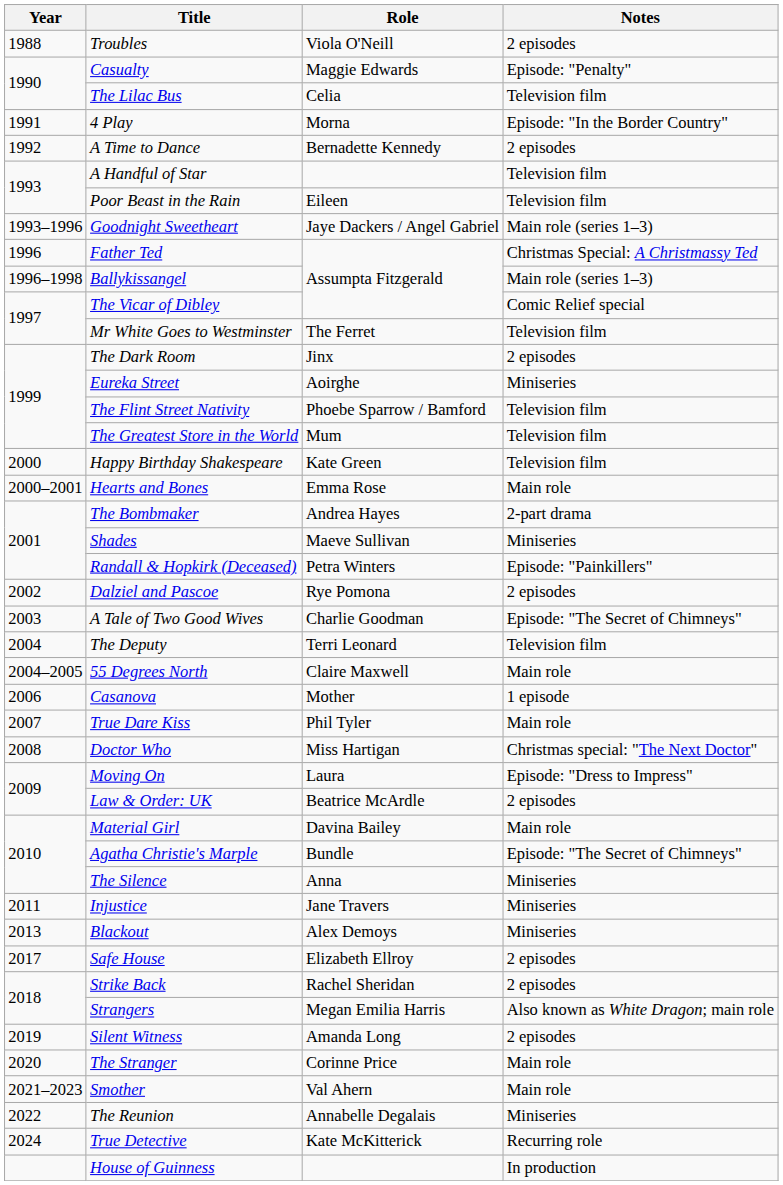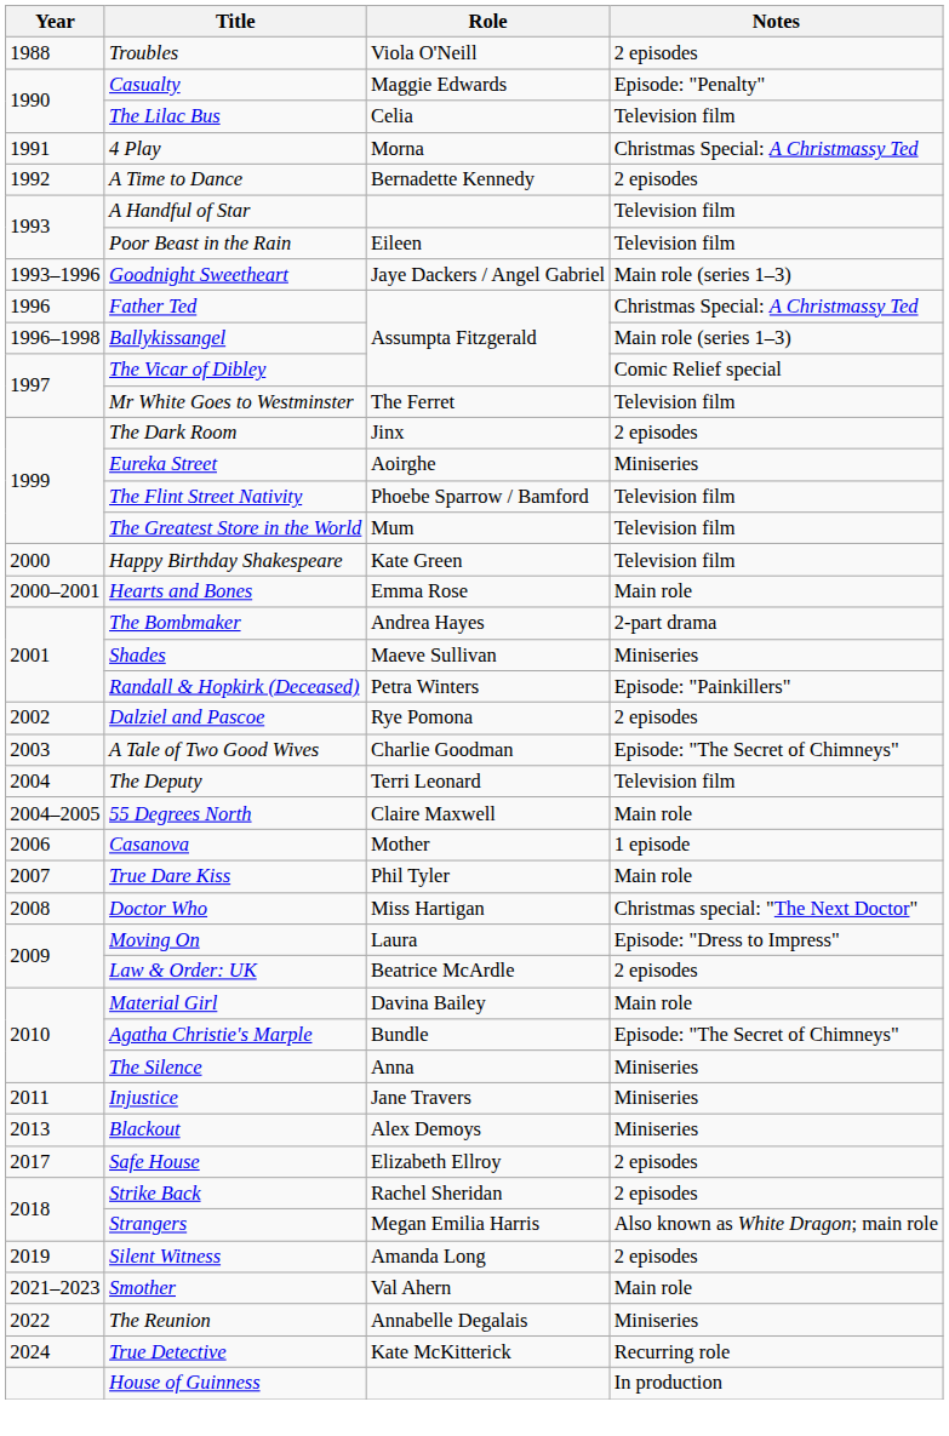4 Play | Notes: Episode: "In the Border Country" -> Christmas Special: A Christmassy Ted
- row: 2020 | The Stranger | Corinne Price | Main role
